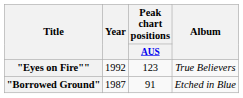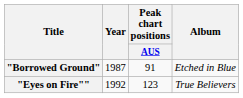rows swapped: "Borrowed Ground" <-> "Eyes on Fire""
